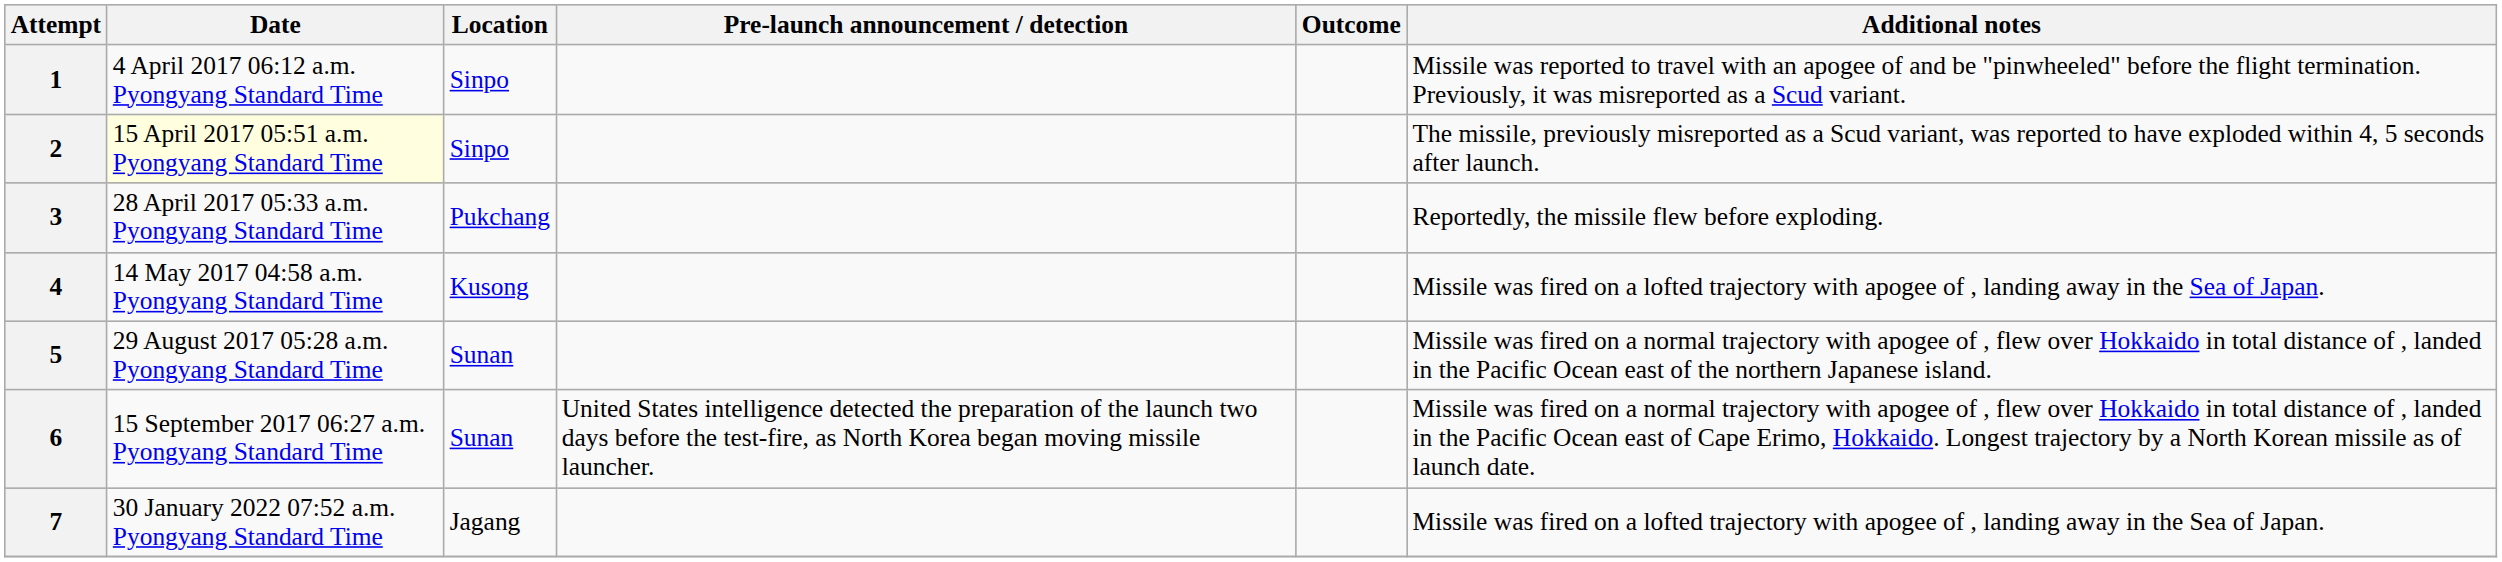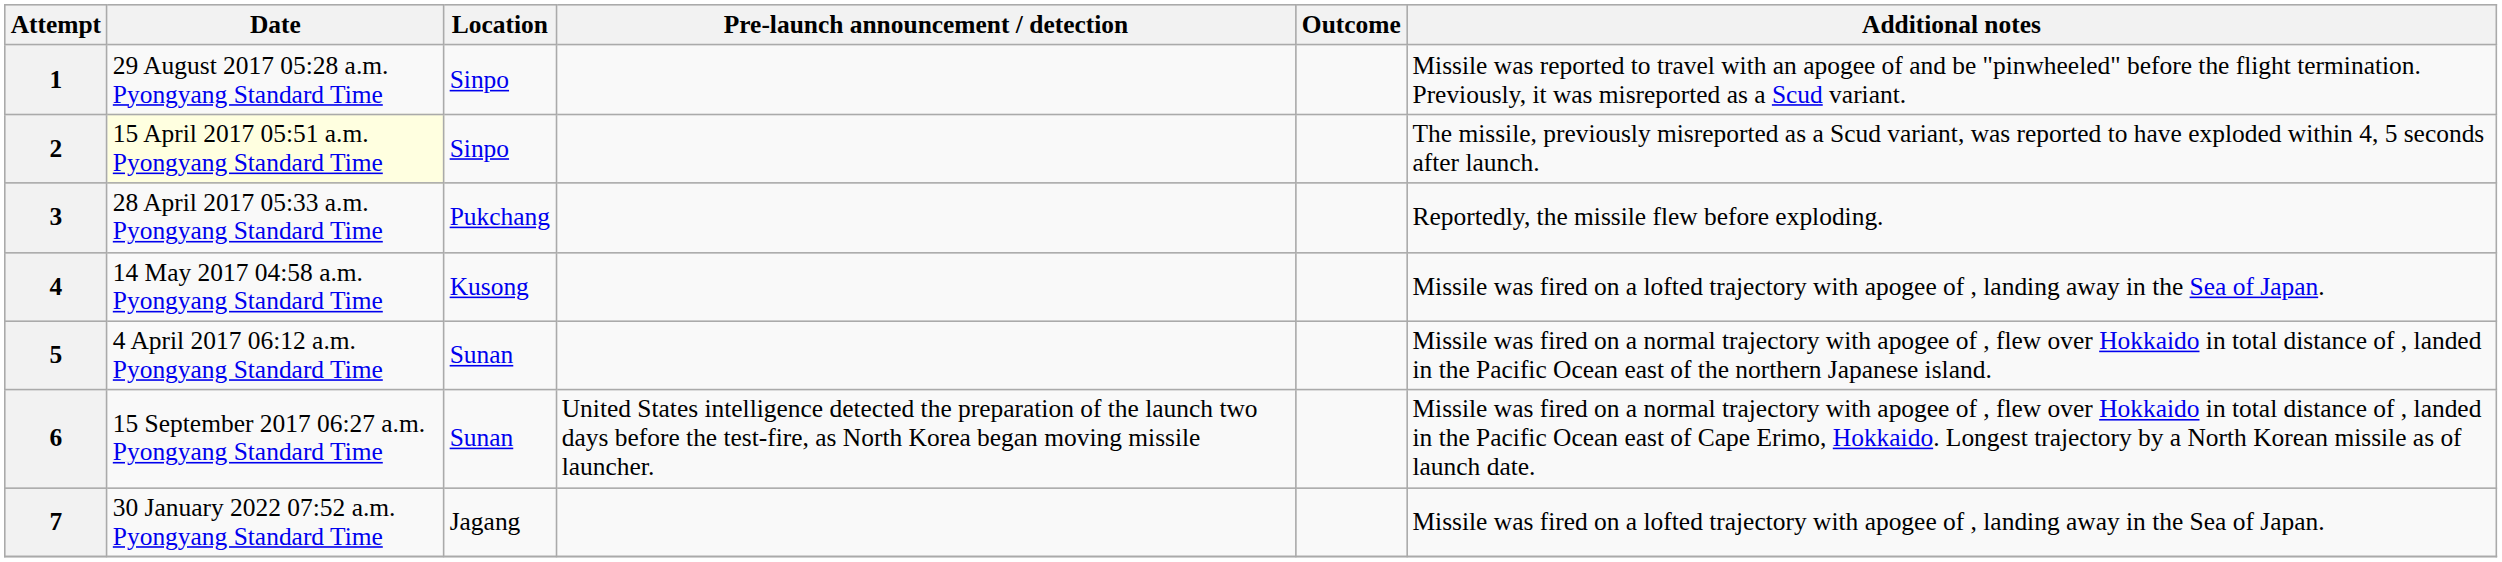1 | Date: 4 April 2017 06:12 a.m. Pyongyang Standard Time -> 29 August 2017 05:28 a.m. Pyongyang Standard Time
5 | Date: 29 August 2017 05:28 a.m. Pyongyang Standard Time -> 4 April 2017 06:12 a.m. Pyongyang Standard Time
